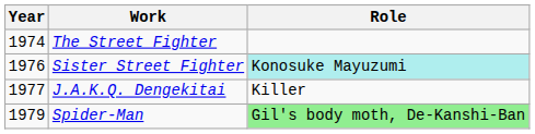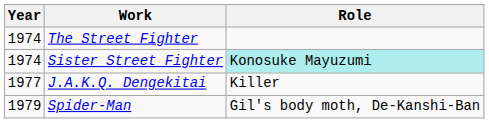Sister Street Fighter | Year: 1976 -> 1974
Spider-Man | Role: lightgreen background -> no background
